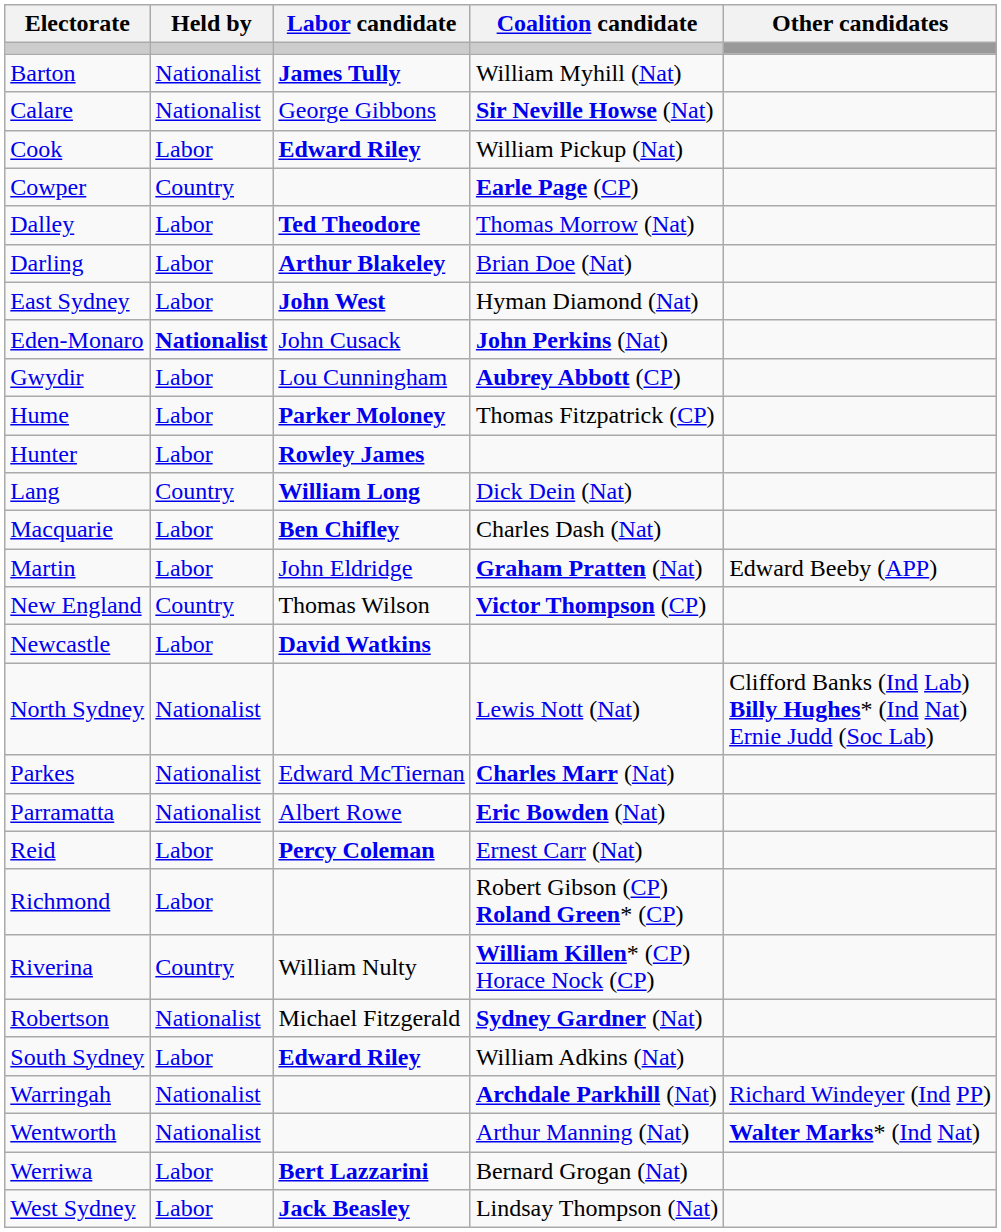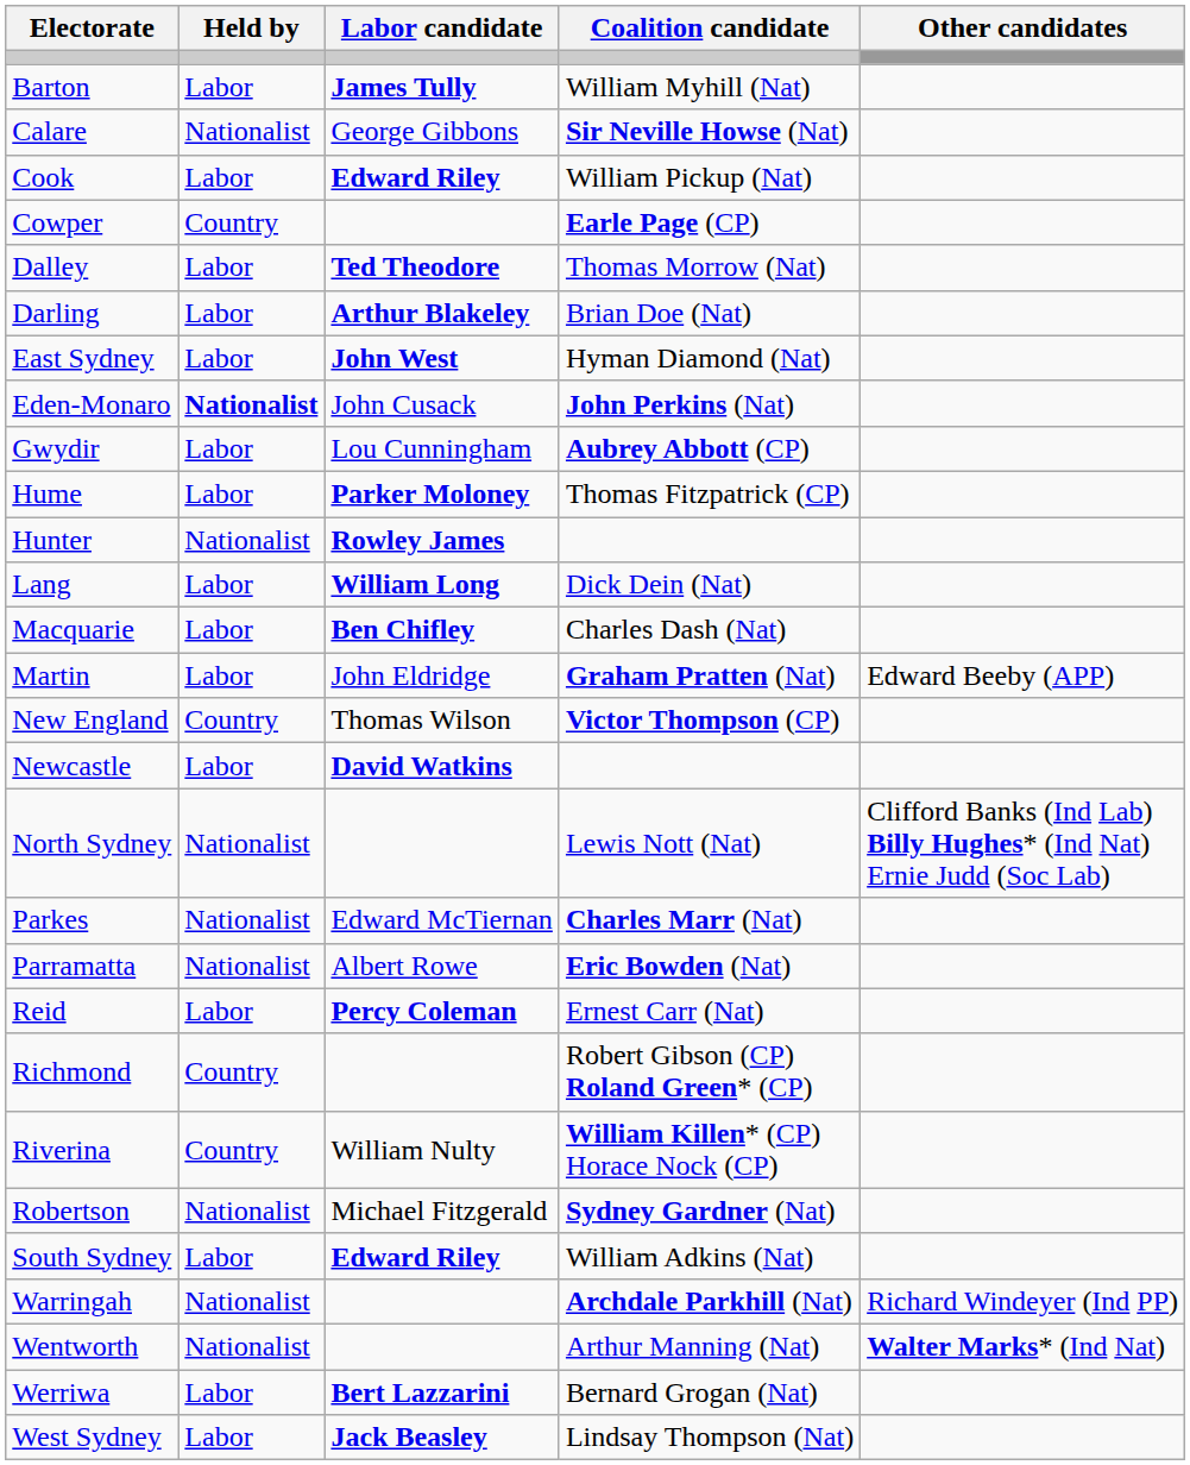Barton | Held by: Nationalist -> Labor
Hunter | Held by: Labor -> Nationalist
Lang | Held by: Country -> Labor
Richmond | Held by: Labor -> Country
